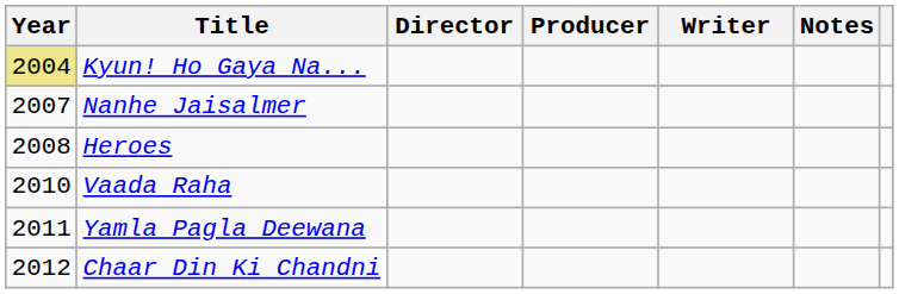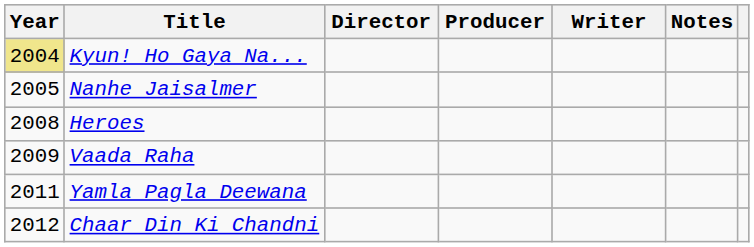Nanhe Jaisalmer | Year: 2007 -> 2005
Vaada Raha | Year: 2010 -> 2009
